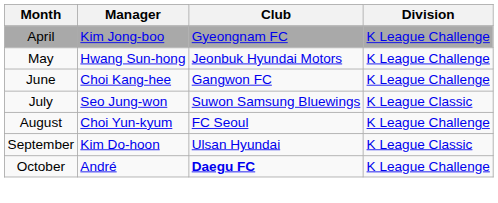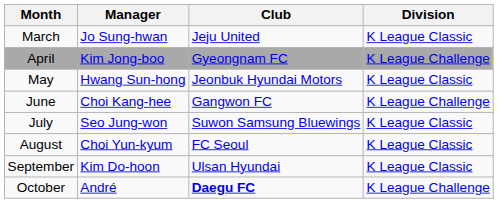+ row: March | Jo Sung-hwan | Jeju United | K League Classic
May | Division: K League Challenge -> K League Classic
August | Division: K League Challenge -> K League Classic
